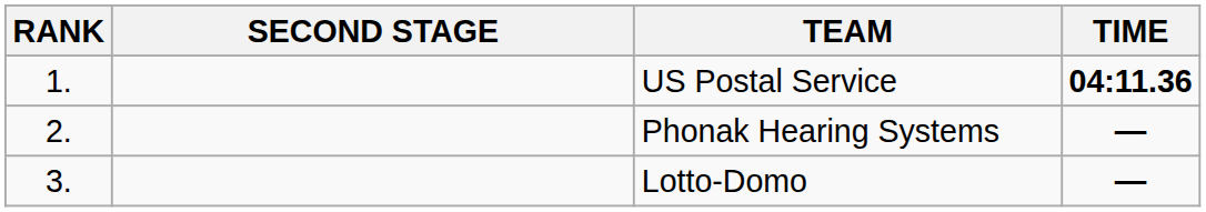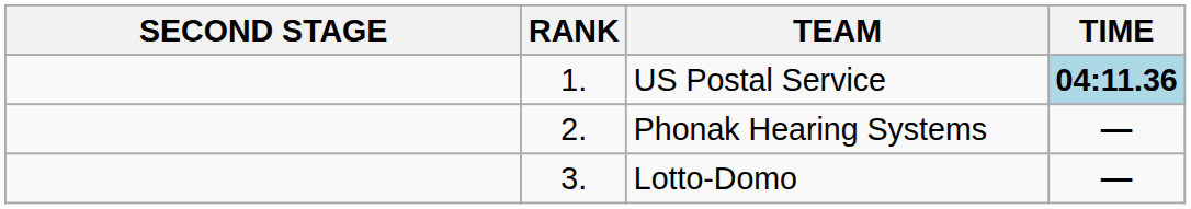columns swapped: RANK <-> SECOND STAGE
US Postal Service | TIME: no background -> lightblue background
